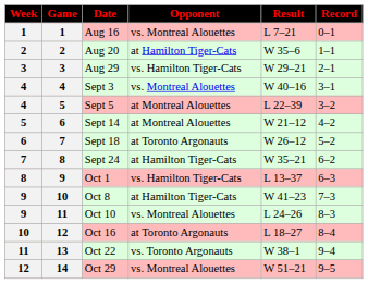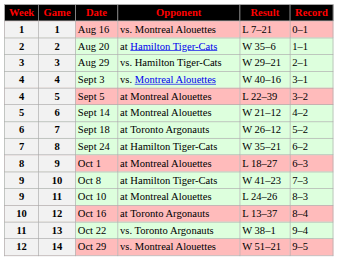Oct 1 | Opponent: vs. Hamilton Tiger-Cats -> at Montreal Alouettes
Oct 1 | Result: L 13–37 -> L 18–27
Oct 10 | Opponent: vs. Montreal Alouettes -> at Montreal Alouettes
Oct 16 | Result: L 18–27 -> L 13–37
